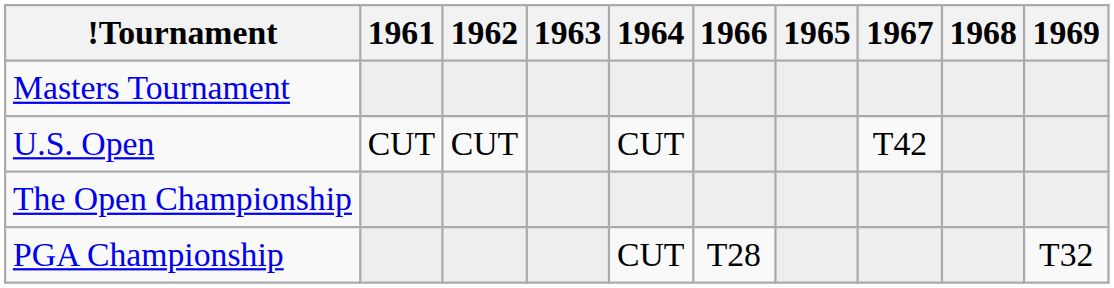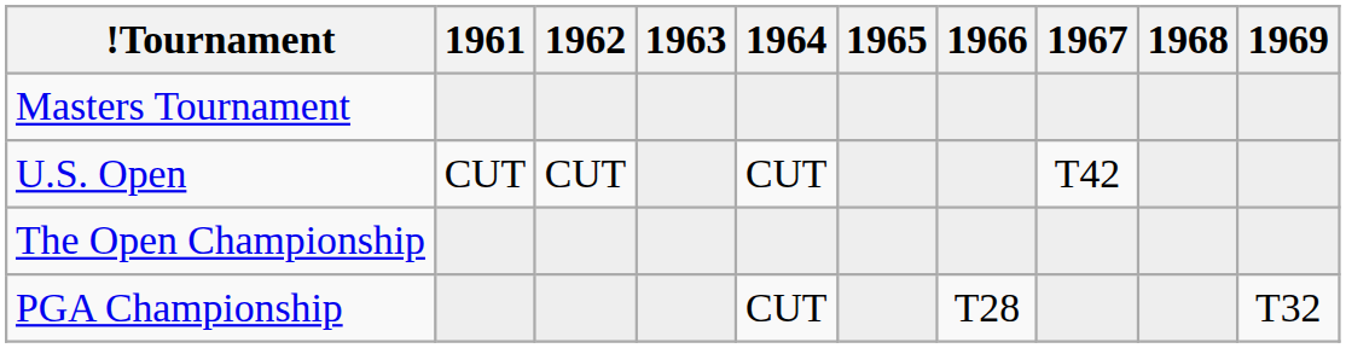columns swapped: 1965 <-> 1966
